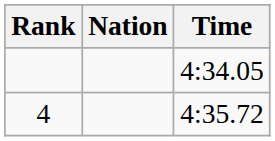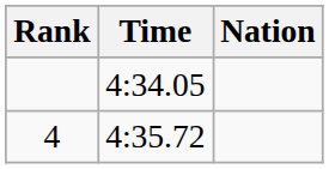columns swapped: Nation <-> Time
